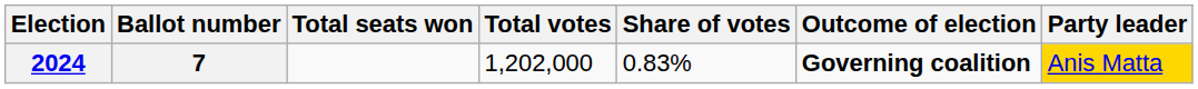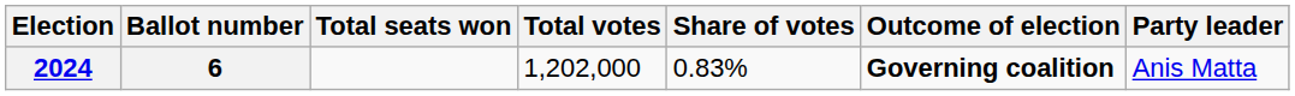2024 | Ballot number: 7 -> 6
2024 | Party leader: gold background -> no background
